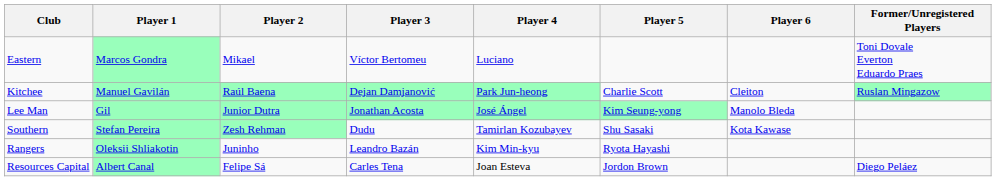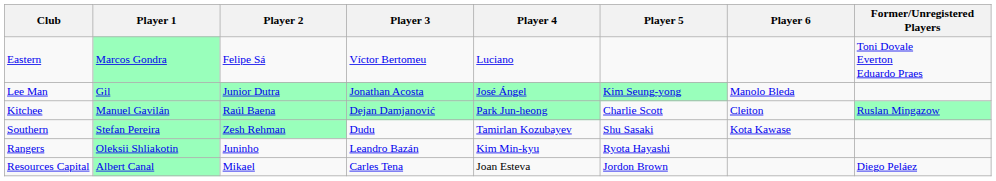Eastern | Player 2: Mikael -> Felipe Sá
rows swapped: Kitchee <-> Lee Man
Resources Capital | Player 2: Felipe Sá -> Mikael
